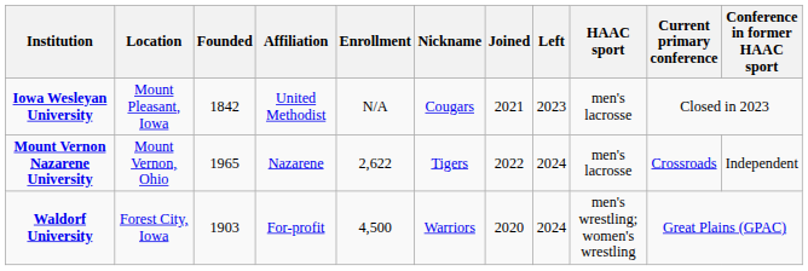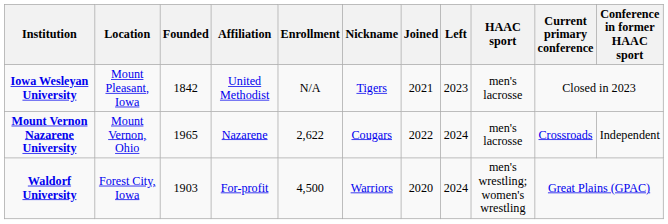Iowa Wesleyan University | Nickname: Cougars -> Tigers
Mount Vernon Nazarene University | Nickname: Tigers -> Cougars
